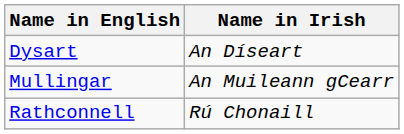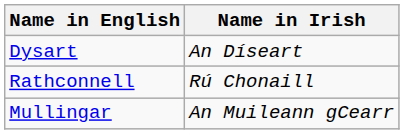rows swapped: Mullingar <-> Rathconnell
